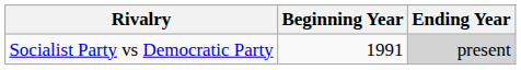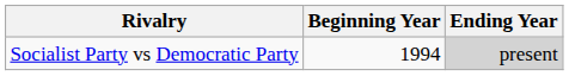Socialist Party vs Democratic Party | Beginning Year: 1991 -> 1994
